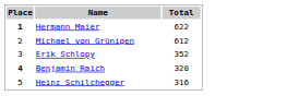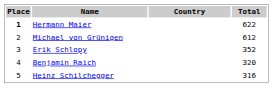+ column: Country
Benjamin Raich | Place: bold -> normal
